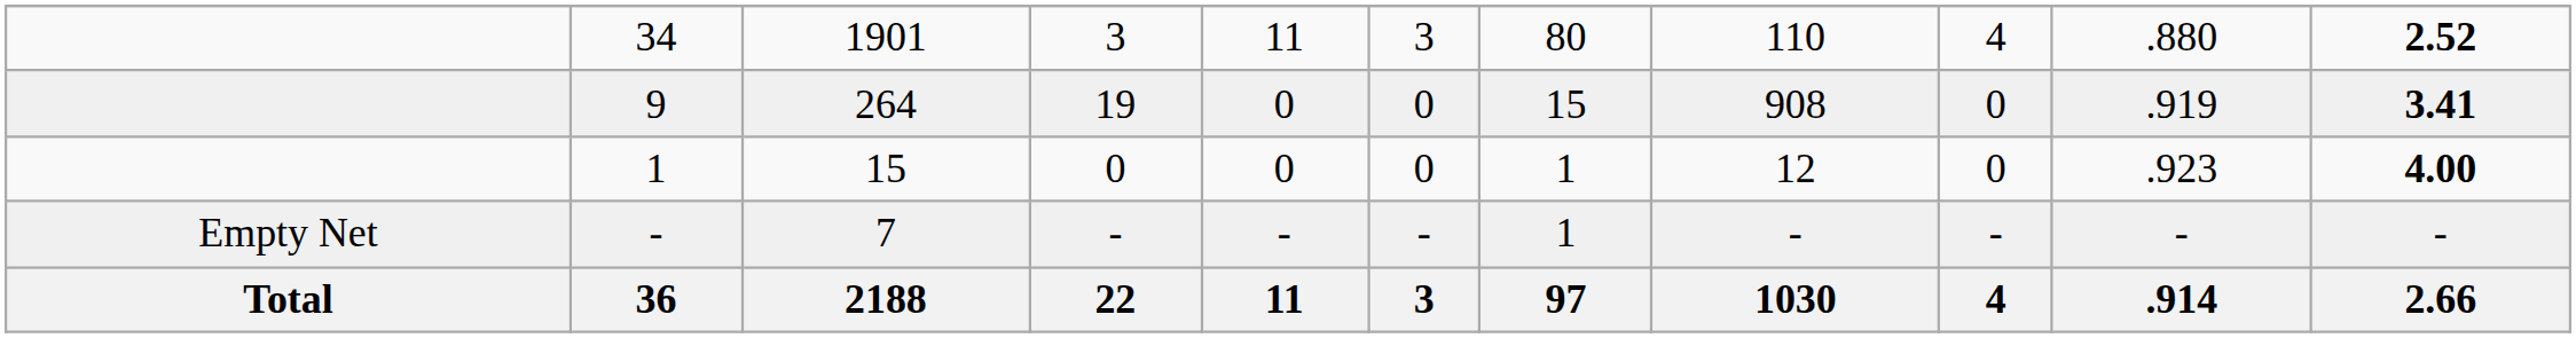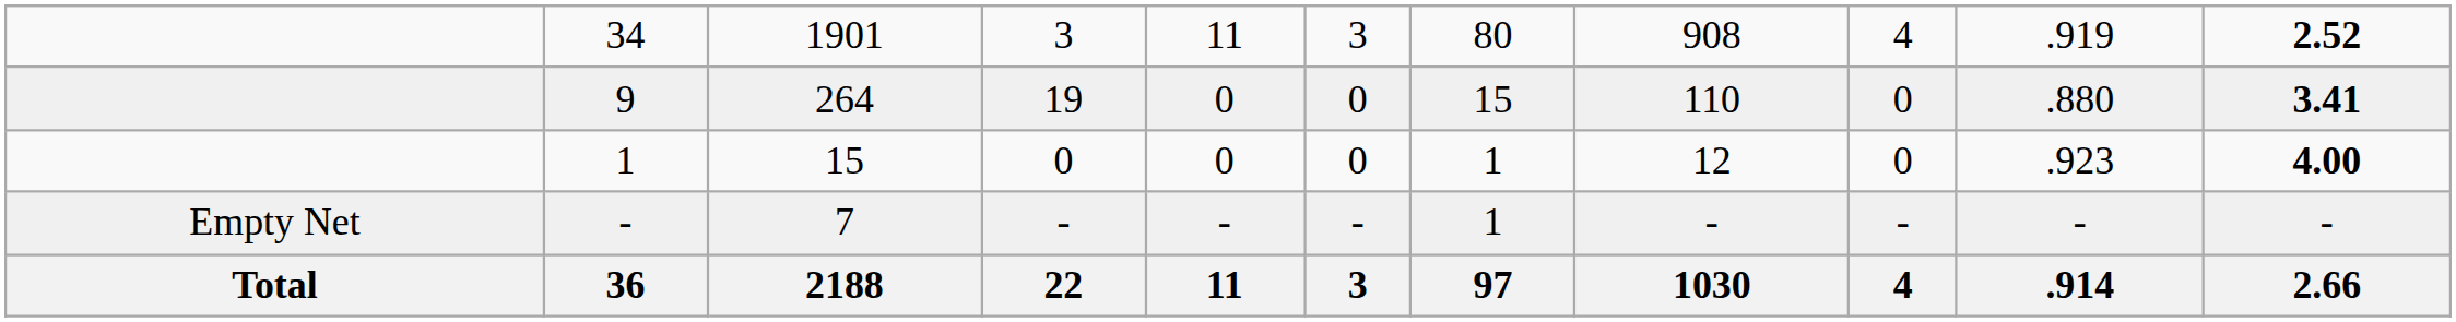34 | column 8: 110 -> 908
34 | column 10: .880 -> .919
9 | column 8: 908 -> 110
9 | column 10: .919 -> .880
